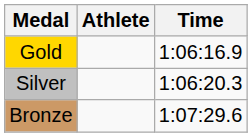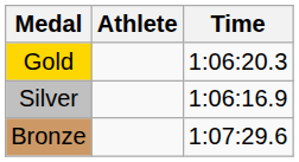Gold | Time: 1:06:16.9 -> 1:06:20.3
Silver | Time: 1:06:20.3 -> 1:06:16.9
